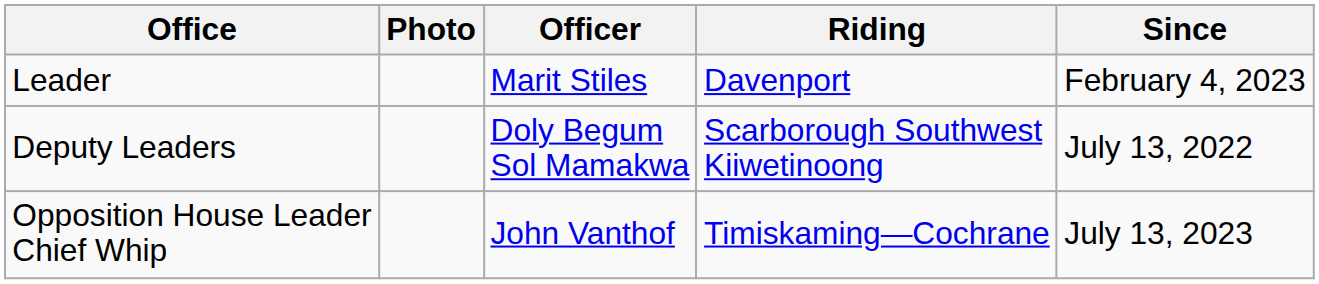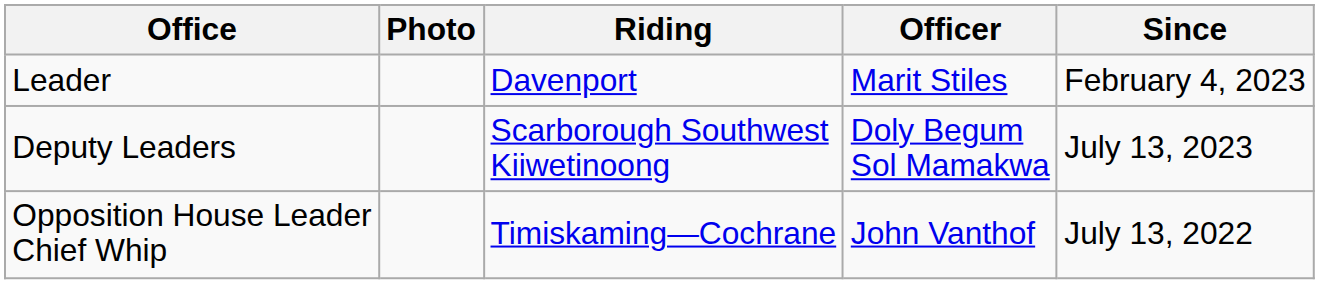columns swapped: Officer <-> Riding
Deputy Leaders | Since: July 13, 2022 -> July 13, 2023
Opposition House Leader Chief Whip | Since: July 13, 2023 -> July 13, 2022
